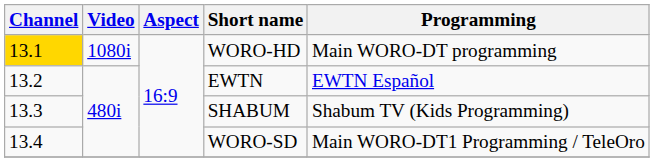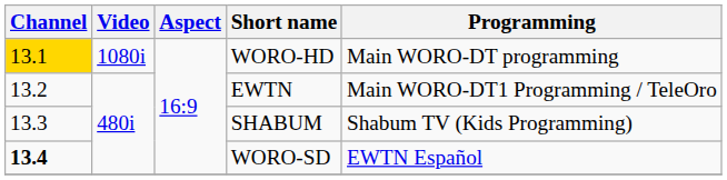EWTN | Programming: EWTN Español -> Main WORO-DT1 Programming / TeleOro
WORO-SD | Channel: normal -> bold
WORO-SD | Programming: Main WORO-DT1 Programming / TeleOro -> EWTN Español
